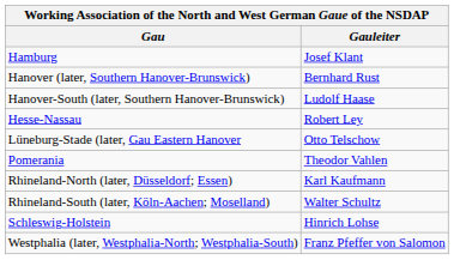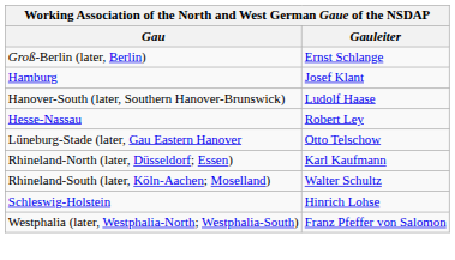+ row: Groß-Berlin (later, Berlin) | Ernst Schlange
- row: Hanover (later, Southern Hanover-Brunswick) | Bernhard Rust
- row: Pomerania | Theodor Vahlen
